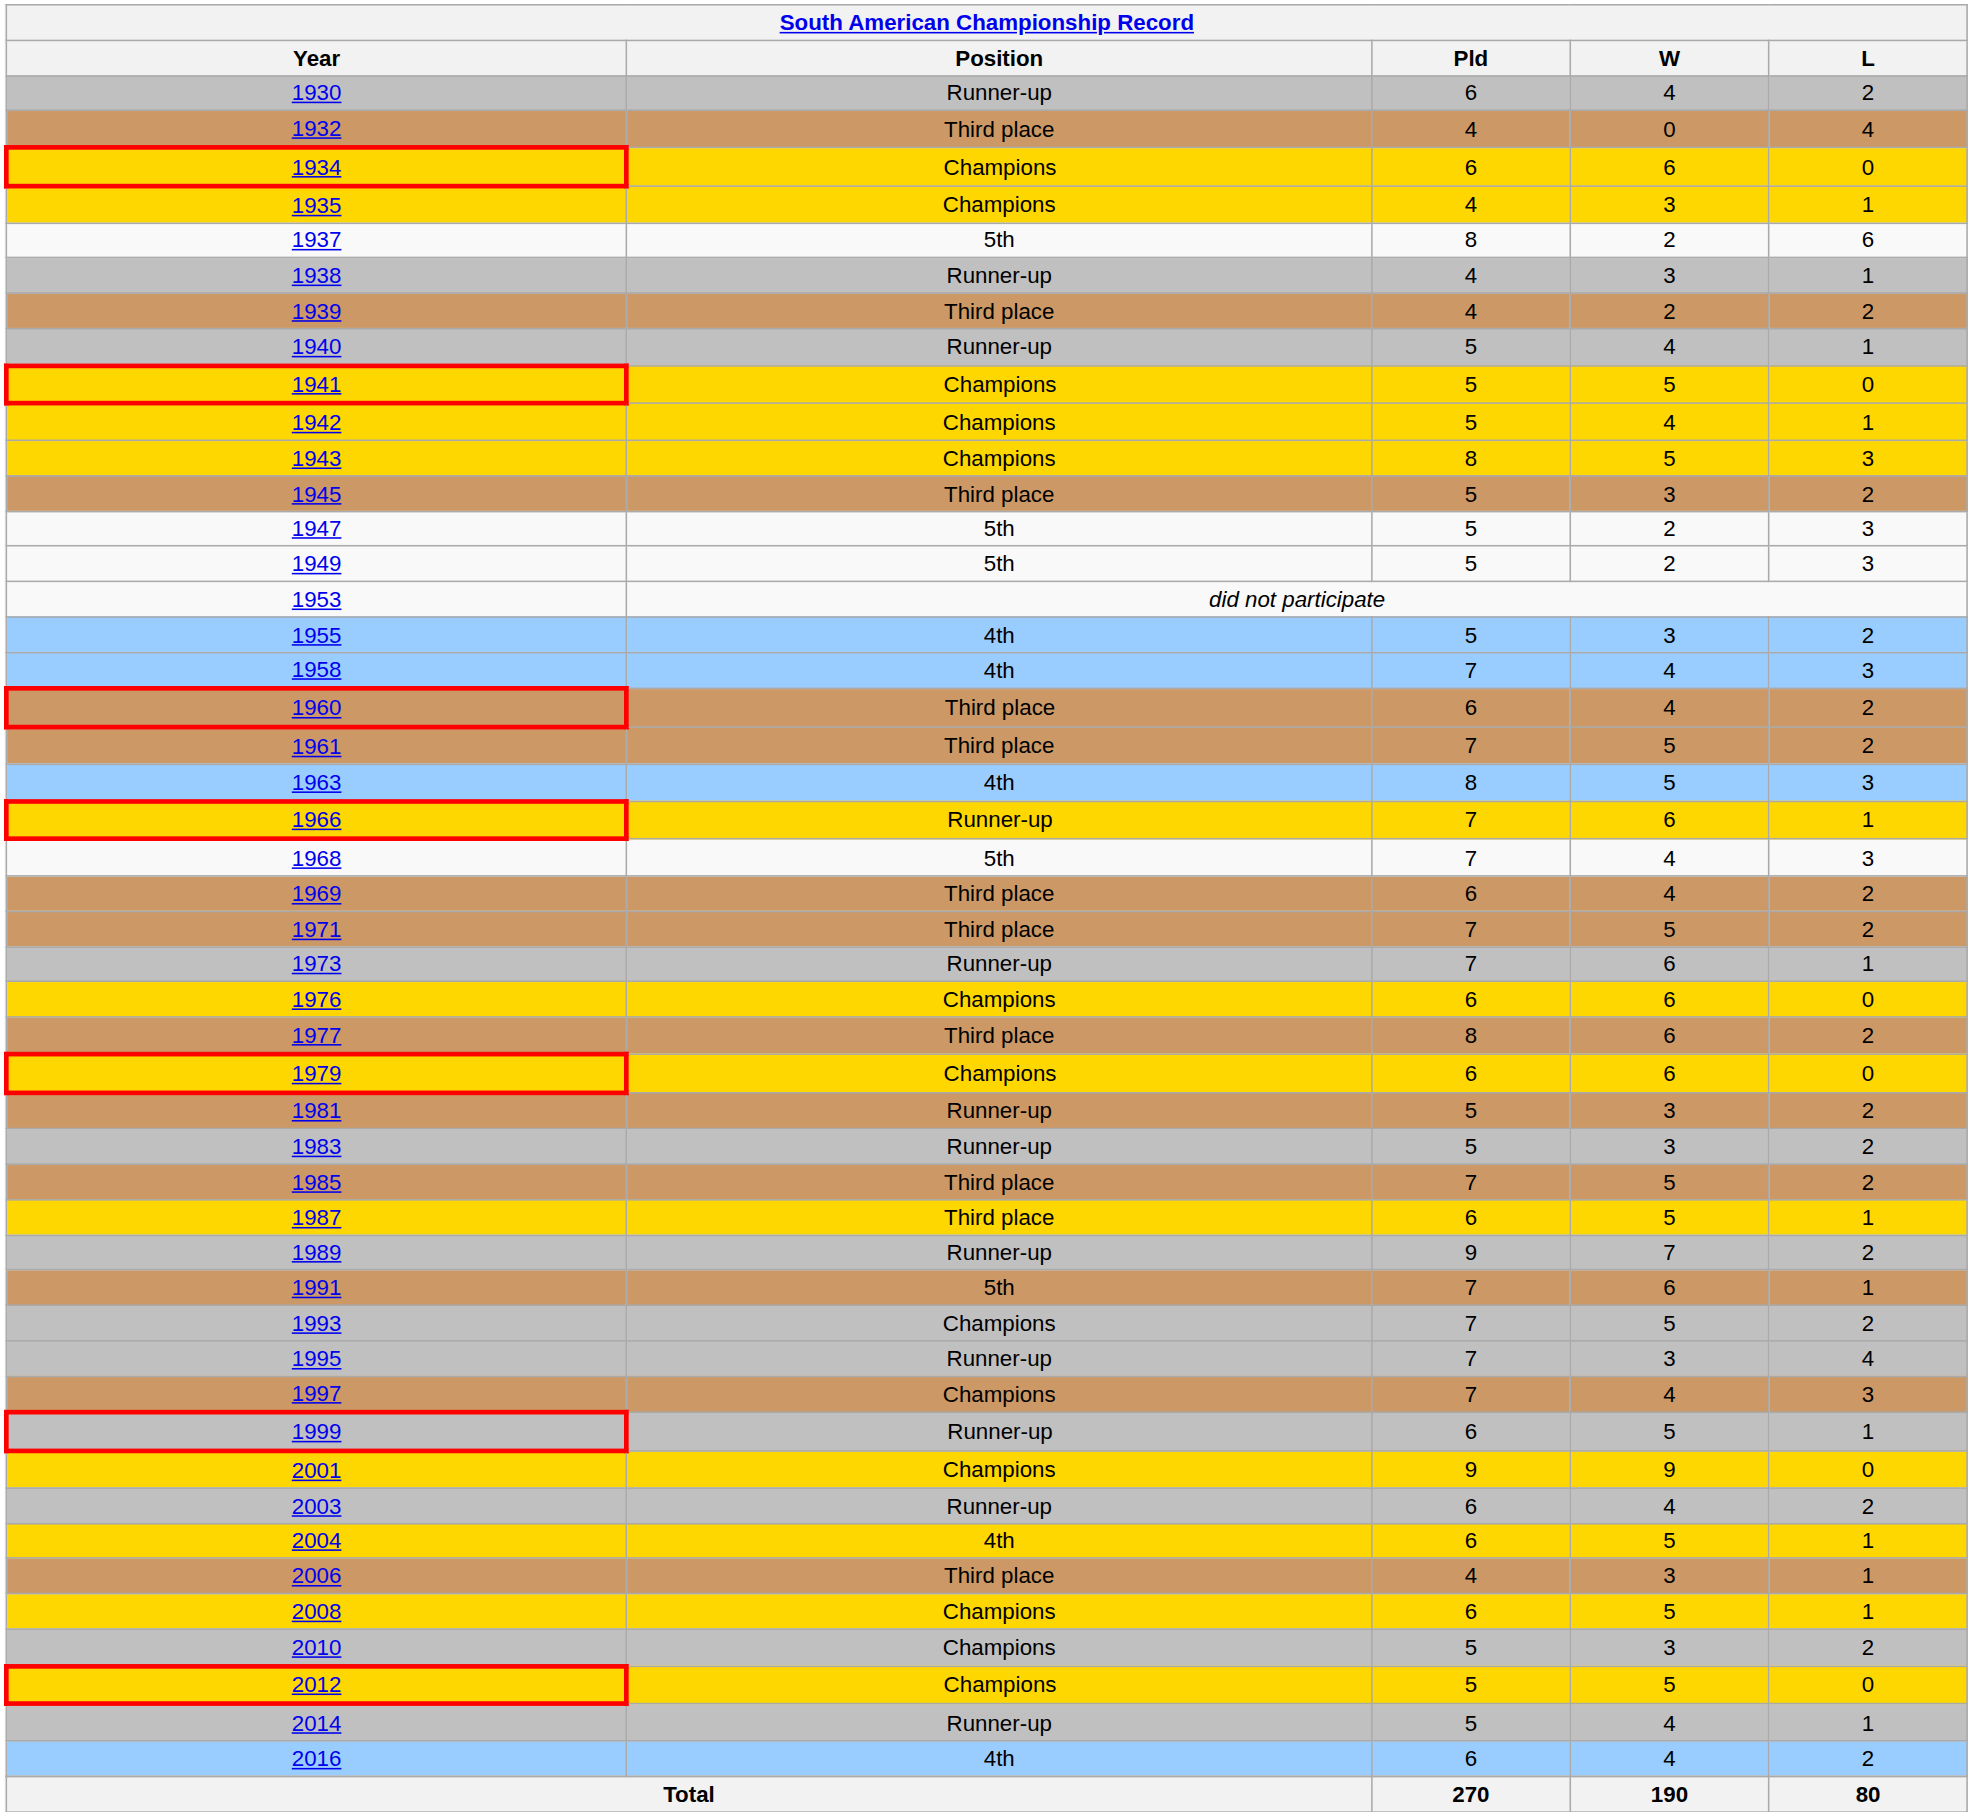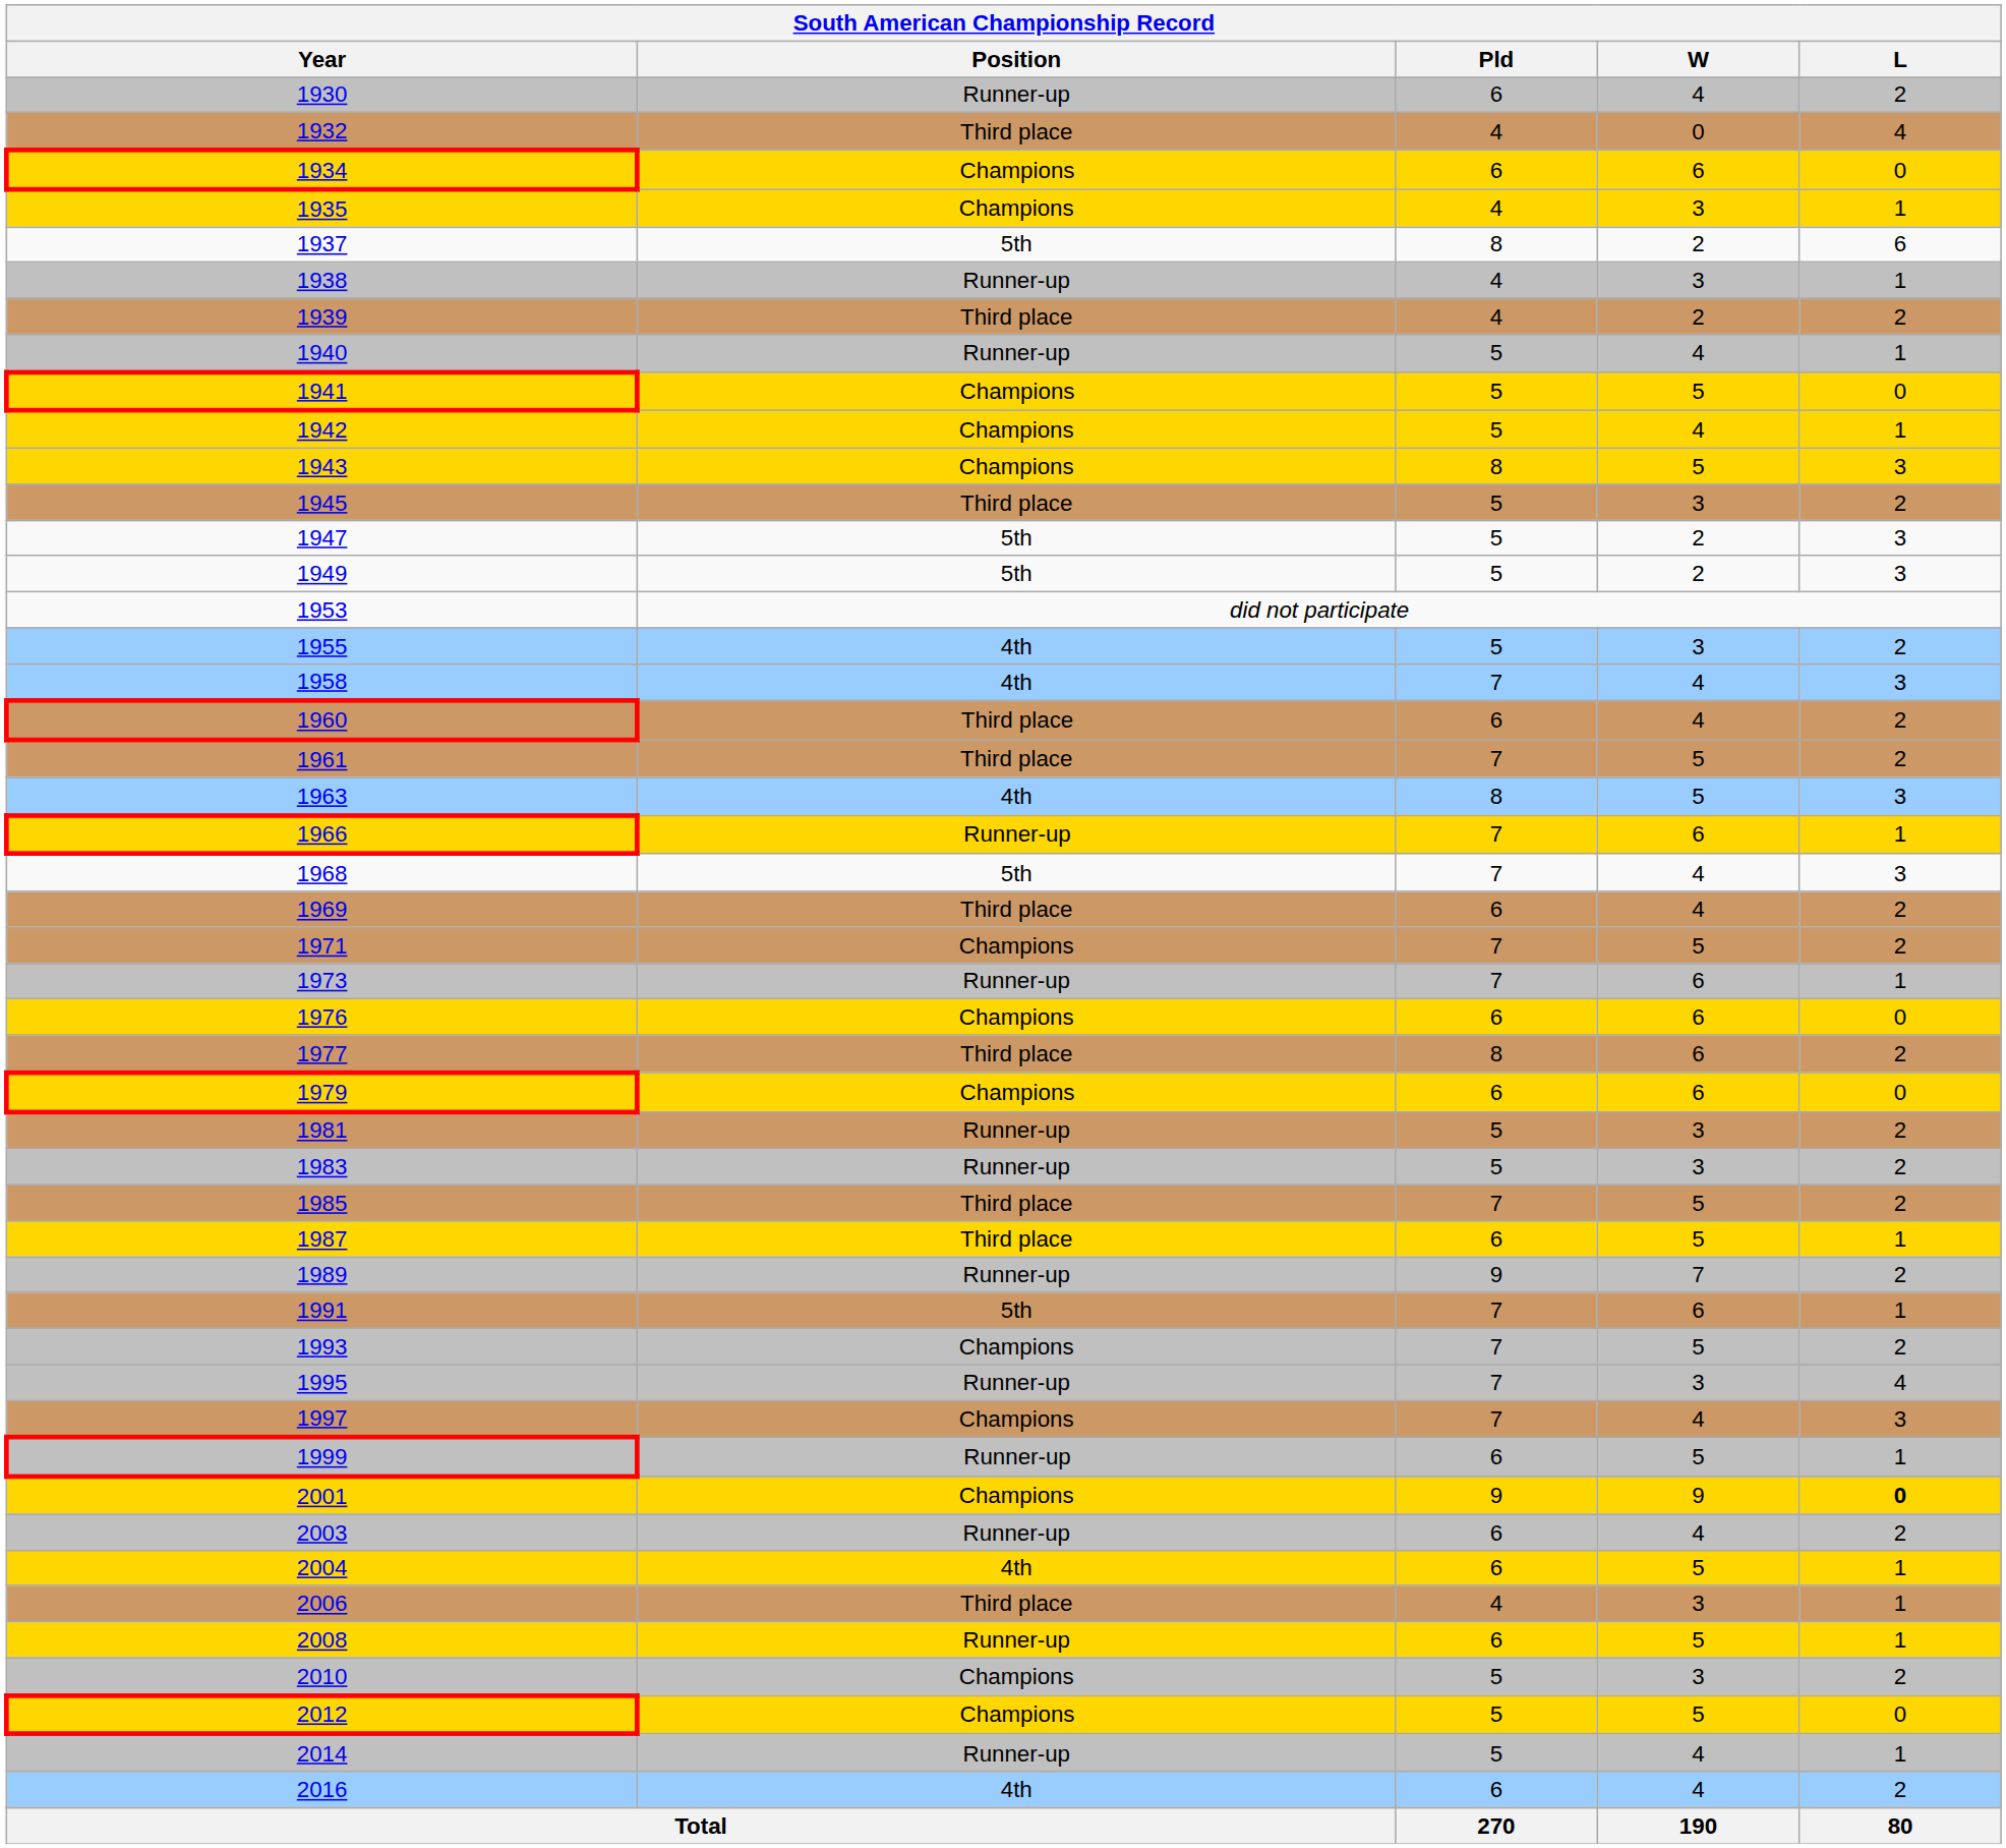1971 | Position: Third place -> Champions
2001 | L: normal -> bold
2008 | Position: Champions -> Runner-up
